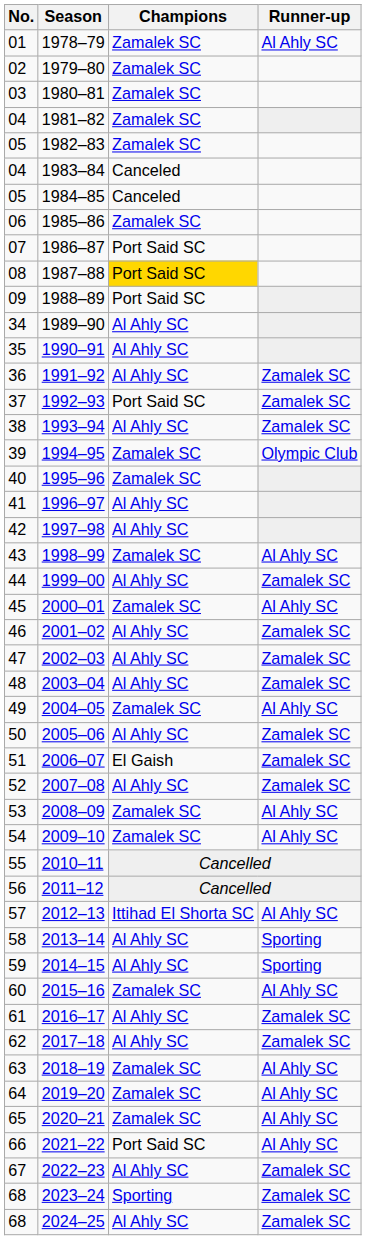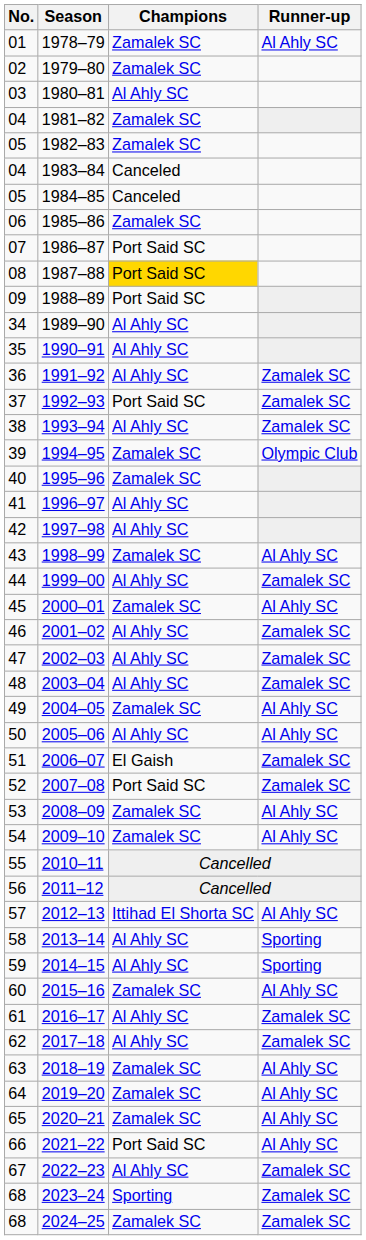1980–81 | Champions: Zamalek SC -> Al Ahly SC
2005–06 | Runner-up: Zamalek SC -> Al Ahly SC
2007–08 | Champions: Al Ahly SC -> Port Said SC
2024–25 | Champions: Al Ahly SC -> Zamalek SC
